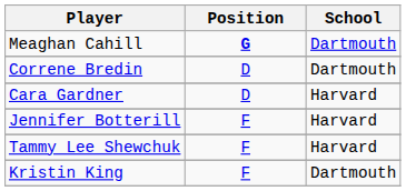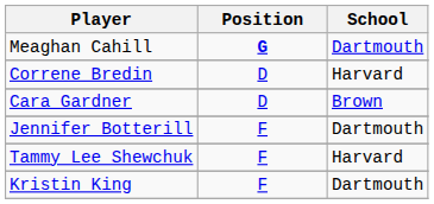Correne Bredin | School: Dartmouth -> Harvard
Cara Gardner | School: Harvard -> Brown
Jennifer Botterill | School: Harvard -> Dartmouth
